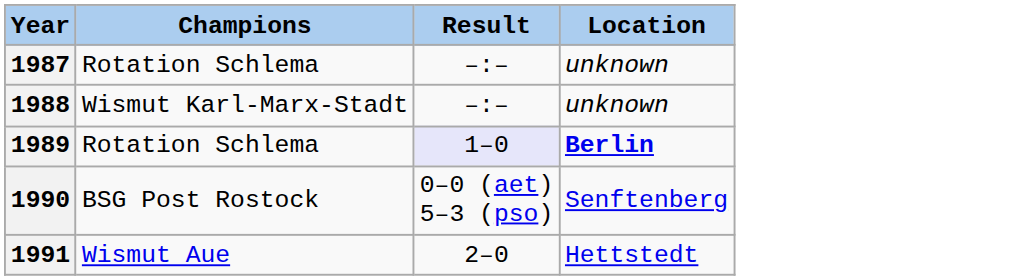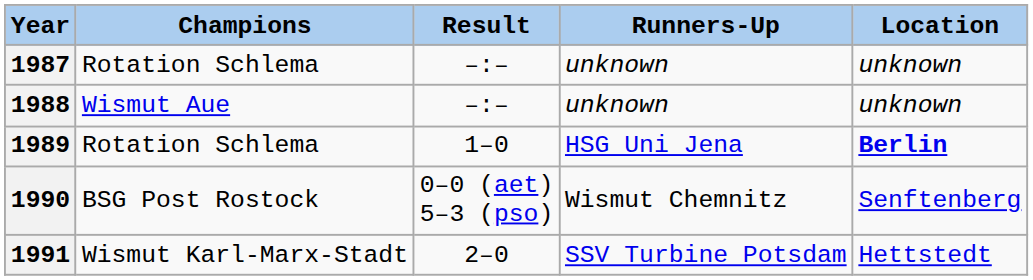+ column: Runners-Up | unknown | unknown | HSG Uni Jena | Wismut Chemnitz | SSV Turbine Potsdam
1988 | Champions: Wismut Karl-Marx-Stadt -> Wismut Aue
1989 | Result: lavender background -> no background
1991 | Champions: Wismut Aue -> Wismut Karl-Marx-Stadt
